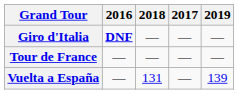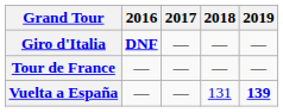columns swapped: 2017 <-> 2018
Vuelta a España | 2019: normal -> bold
